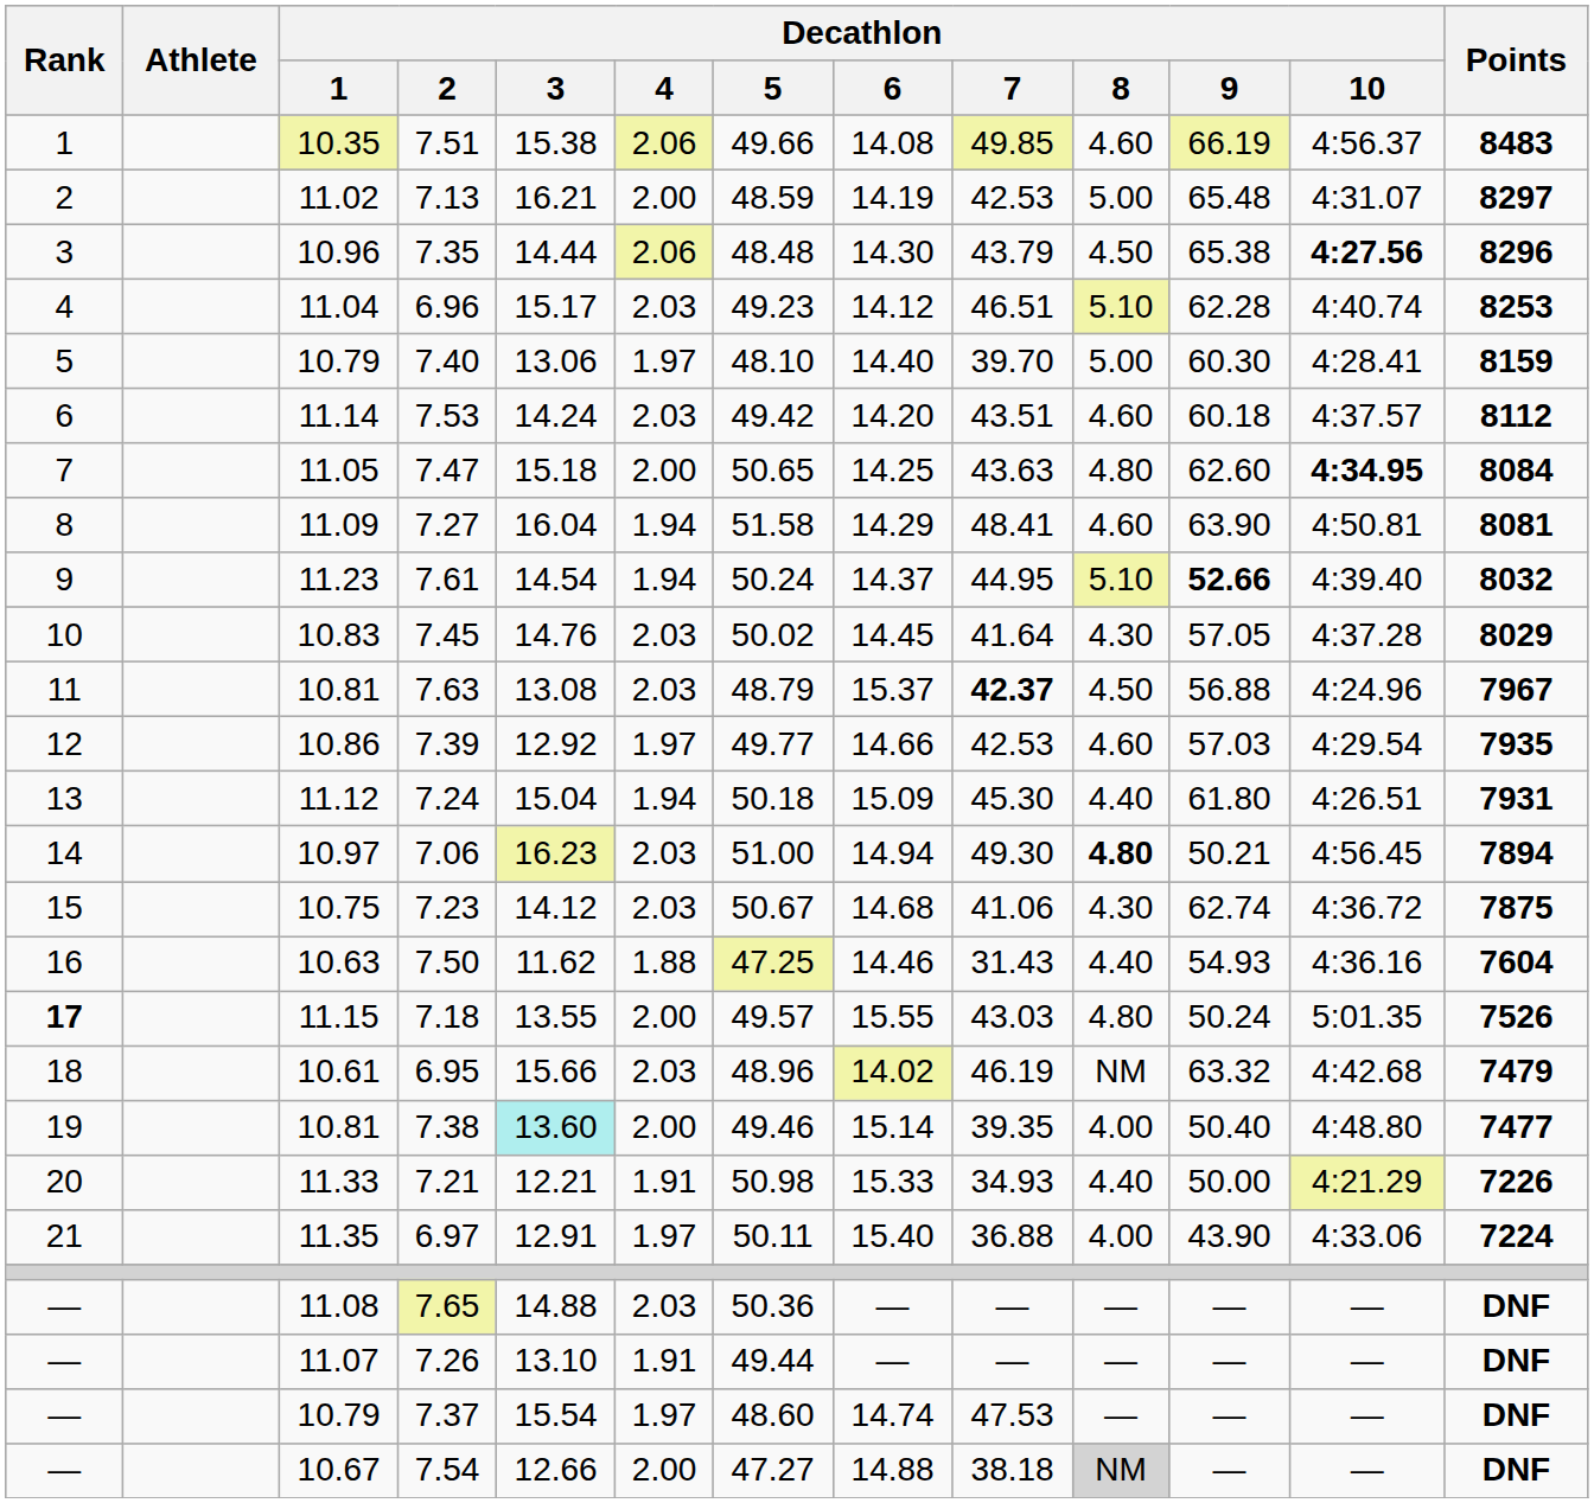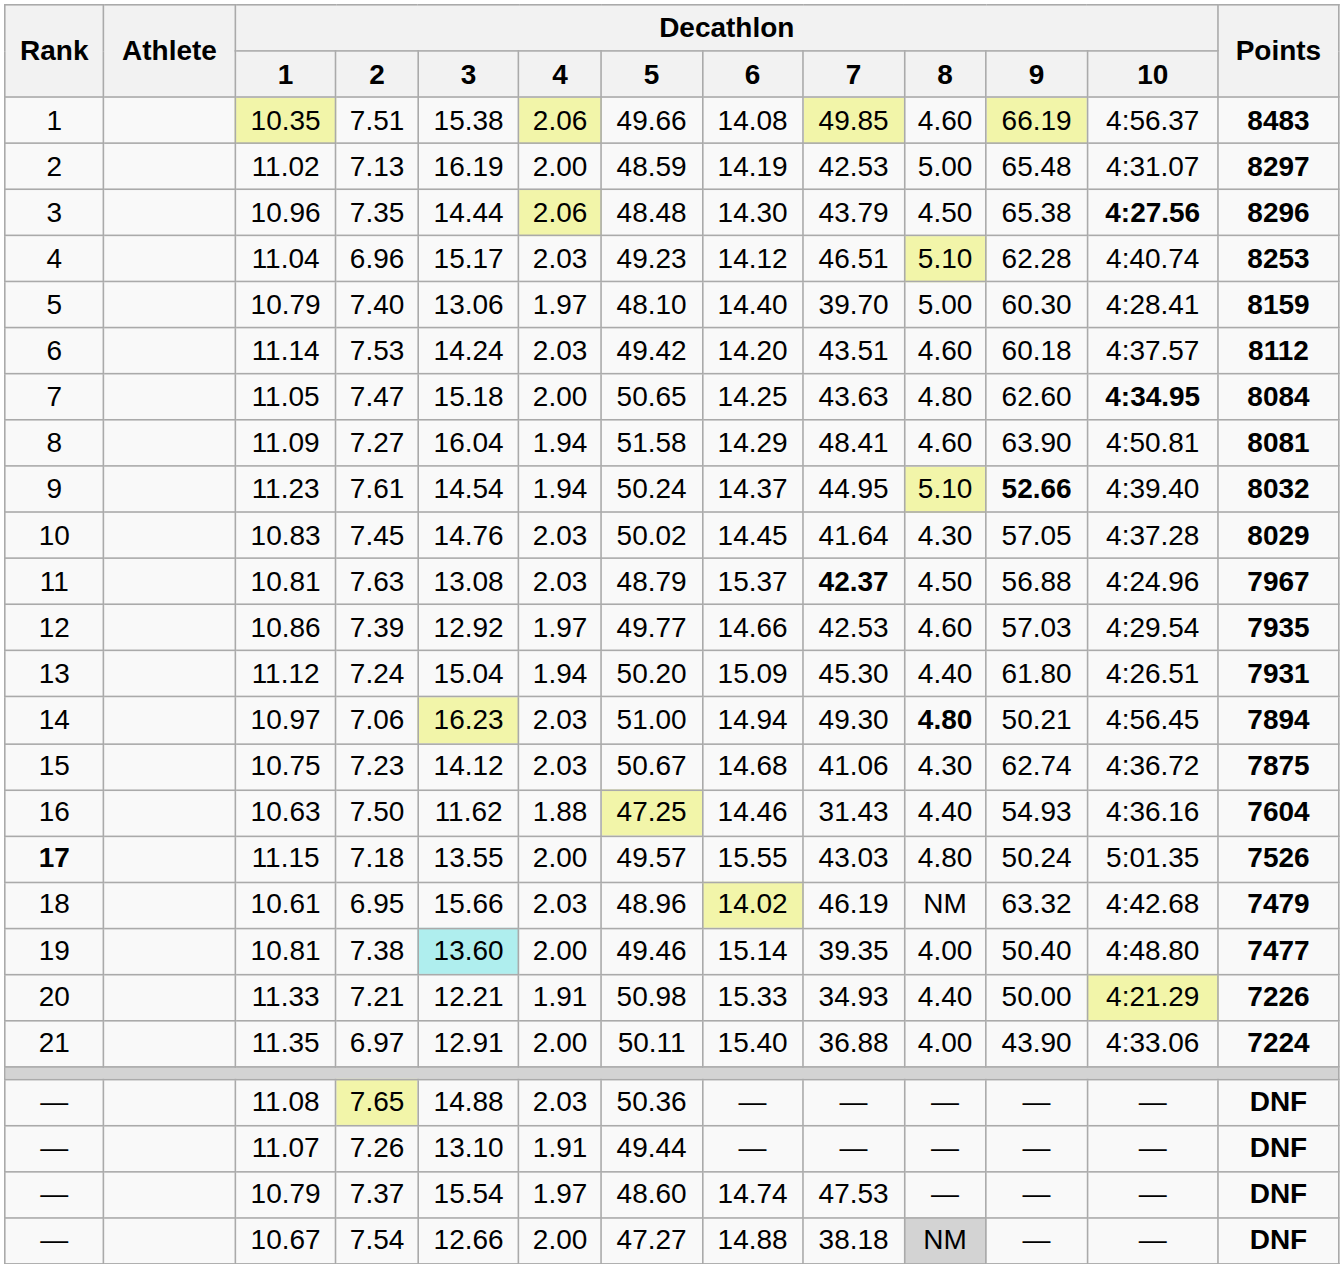7.13 | Decathlon / 3: 16.21 -> 16.19
7.24 | Decathlon / 5: 50.18 -> 50.20
6.97 | Decathlon / 4: 1.97 -> 2.00
